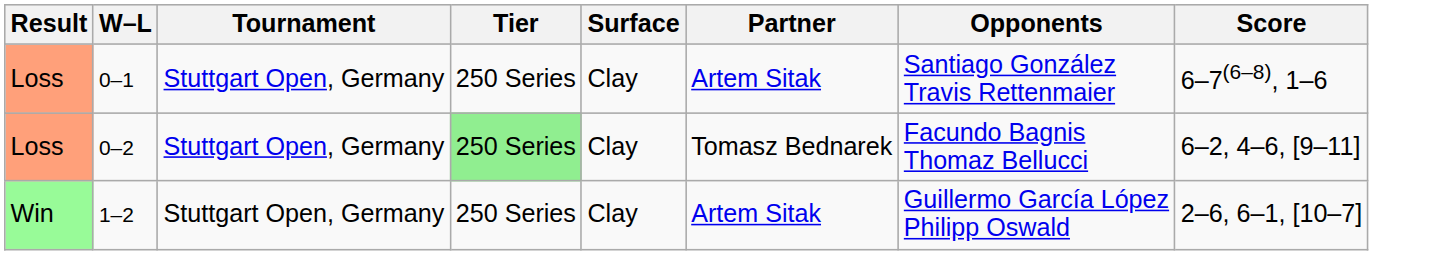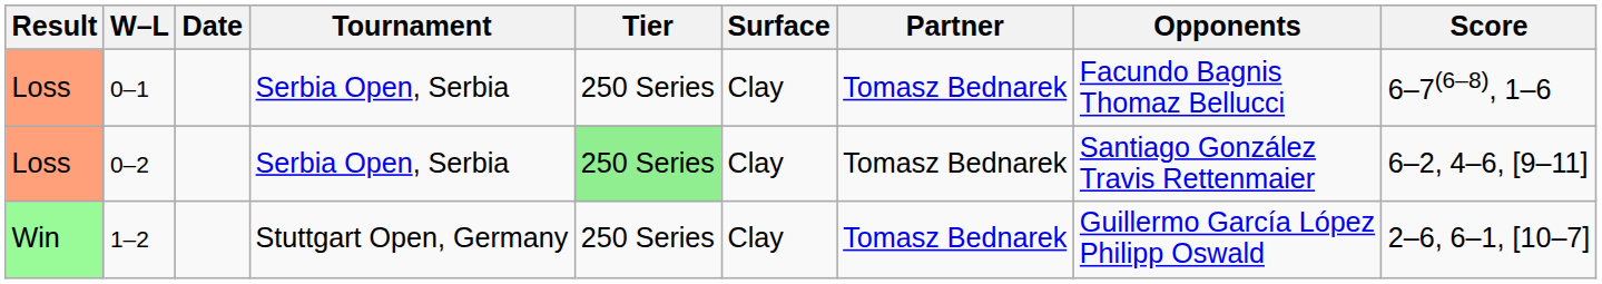+ column: Date
0–1 | Tournament: Stuttgart Open, Germany -> Serbia Open, Serbia
0–1 | Partner: Artem Sitak -> Tomasz Bednarek
0–1 | Opponents: Santiago González Travis Rettenmaier -> Facundo Bagnis Thomaz Bellucci
0–2 | Tournament: Stuttgart Open, Germany -> Serbia Open, Serbia
0–2 | Opponents: Facundo Bagnis Thomaz Bellucci -> Santiago González Travis Rettenmaier
1–2 | Partner: Artem Sitak -> Tomasz Bednarek
